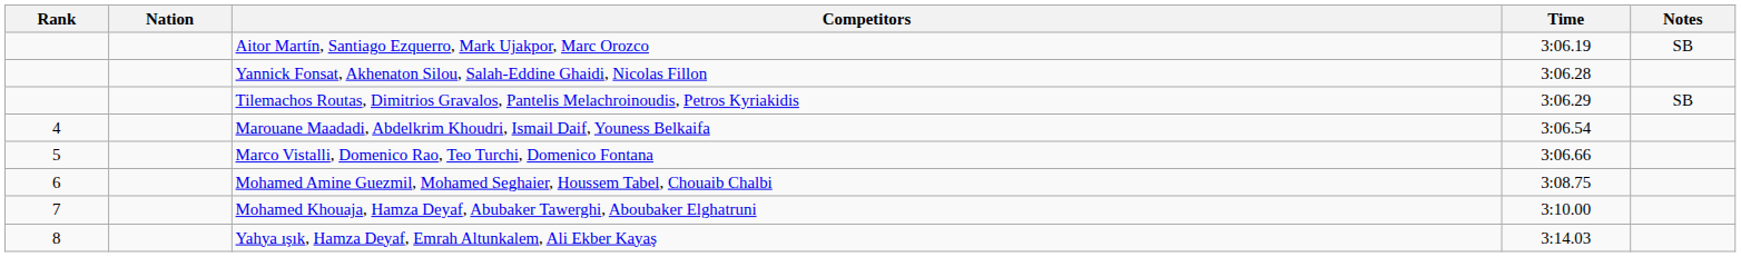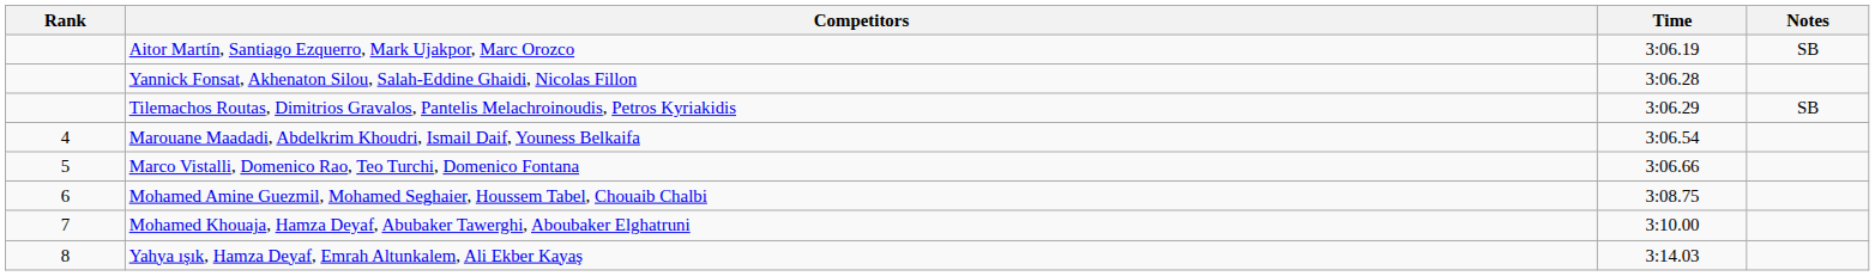- column: Nation
